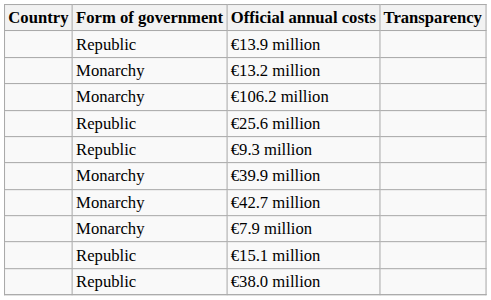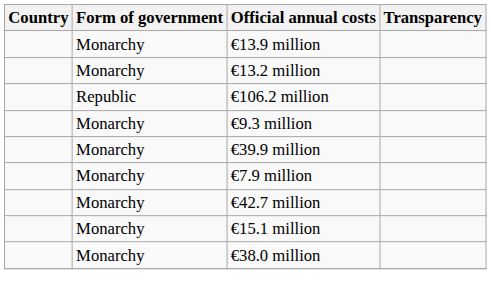€13.9 million | Form of government: Republic -> Monarchy
€106.2 million | Form of government: Monarchy -> Republic
- row: Republic | €25.6 million
€9.3 million | Form of government: Republic -> Monarchy
rows swapped: €42.7 million <-> €7.9 million
€15.1 million | Form of government: Republic -> Monarchy
€38.0 million | Form of government: Republic -> Monarchy
